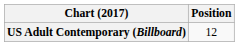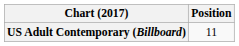US Adult Contemporary (Billboard) | Position: 12 -> 11
